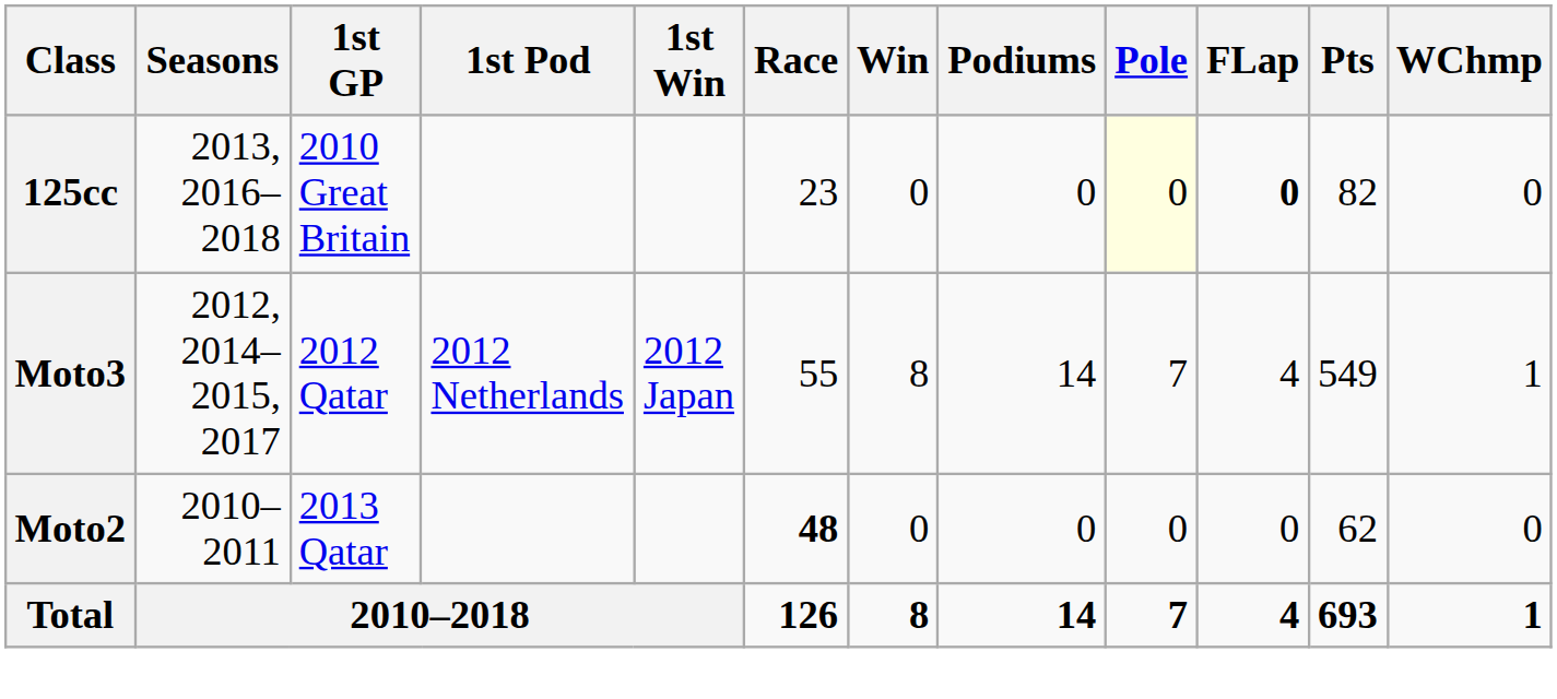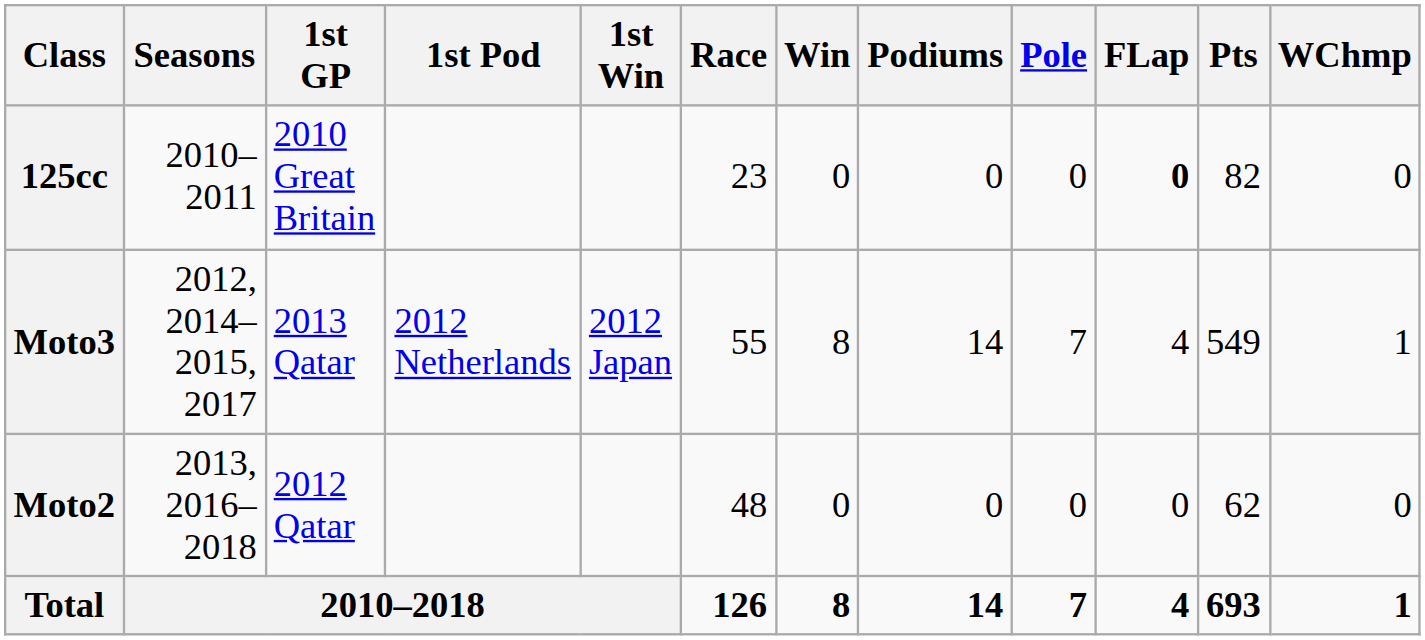125cc | Seasons: 2013, 2016–2018 -> 2010–2011
125cc | Pole: lightyellow background -> no background
Moto3 | 1st GP: 2012 Qatar -> 2013 Qatar
Moto2 | Seasons: 2010–2011 -> 2013, 2016–2018
Moto2 | 1st GP: 2013 Qatar -> 2012 Qatar
Moto2 | Race: bold -> normal
